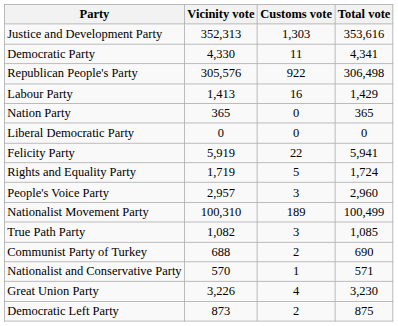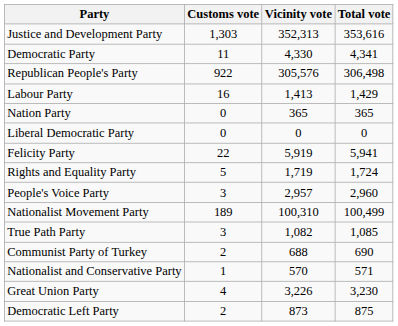columns swapped: Vicinity vote <-> Customs vote
